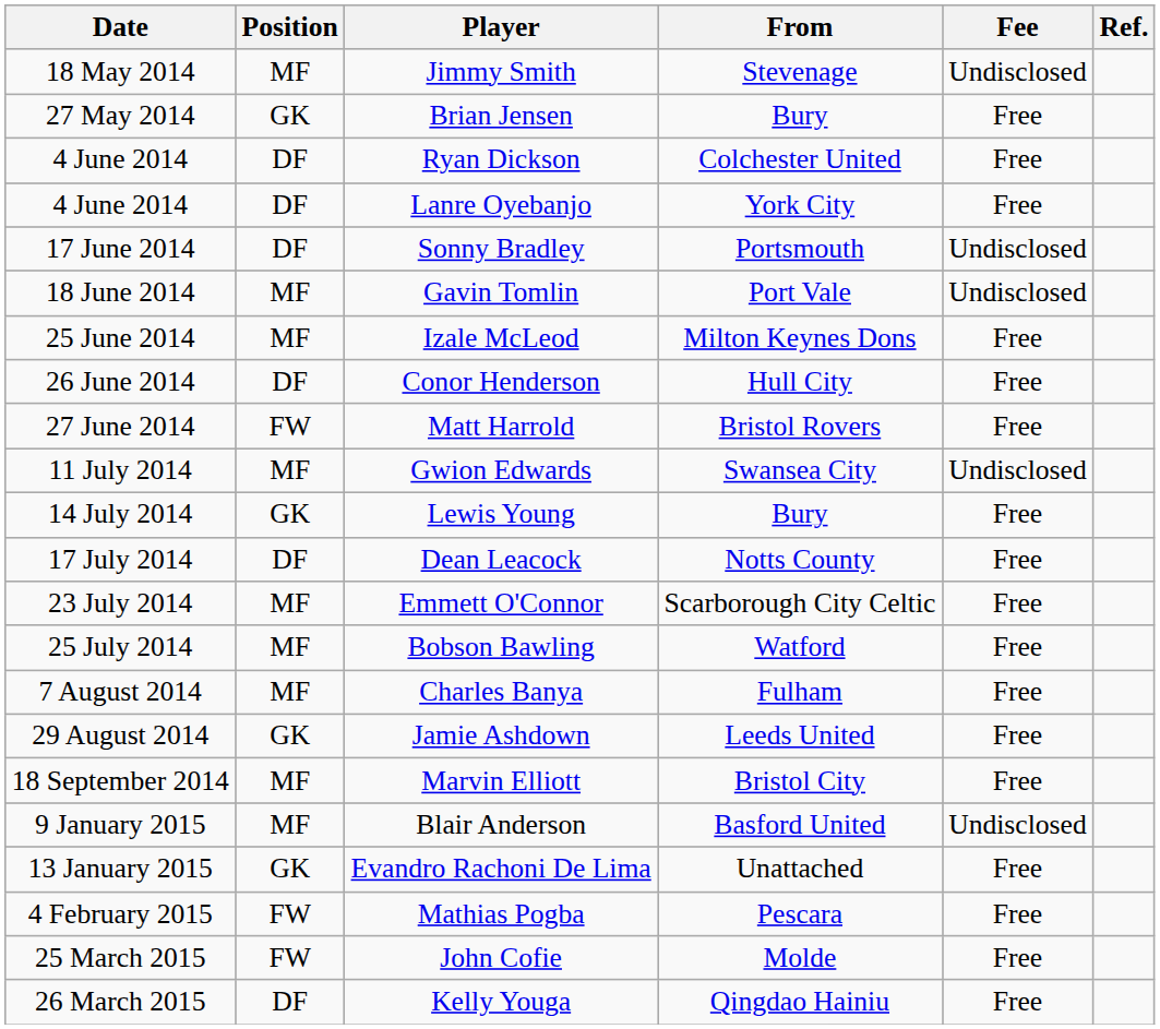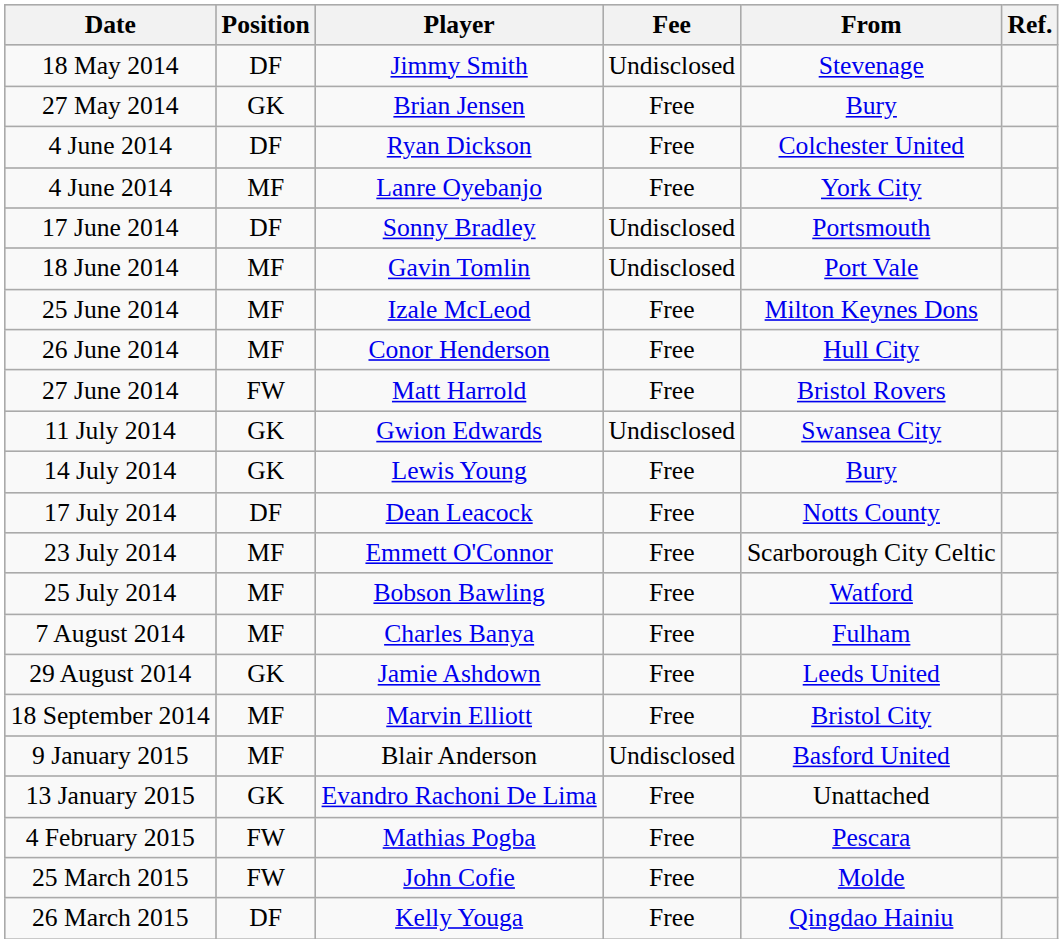columns swapped: From <-> Fee
Jimmy Smith | Position: MF -> DF
Lanre Oyebanjo | Position: DF -> MF
Conor Henderson | Position: DF -> MF
Gwion Edwards | Position: MF -> GK
